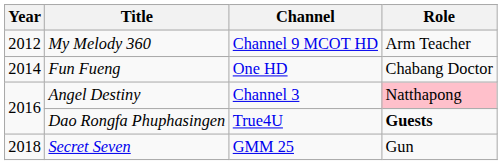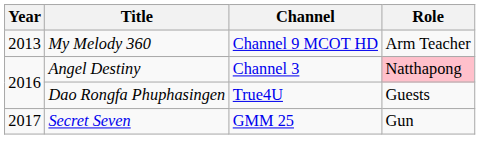My Melody 360 | Year: 2012 -> 2013
- row: 2014 | Fun Fueng | One HD | Chabang Doctor
Dao Rongfa Phuphasingen | Role: bold -> normal
Secret Seven | Year: 2018 -> 2017
